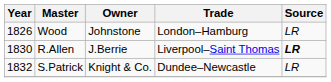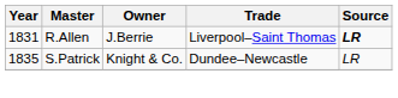- row: 1826 | Wood | Johnstone | London–Hamburg | LR
R.Allen | Year: 1830 -> 1831
S.Patrick | Year: 1832 -> 1835
